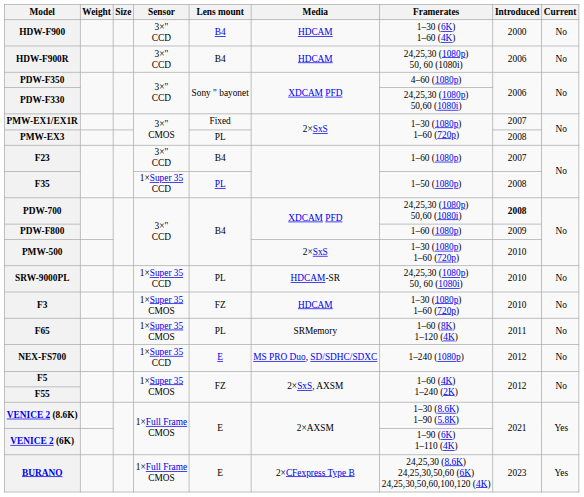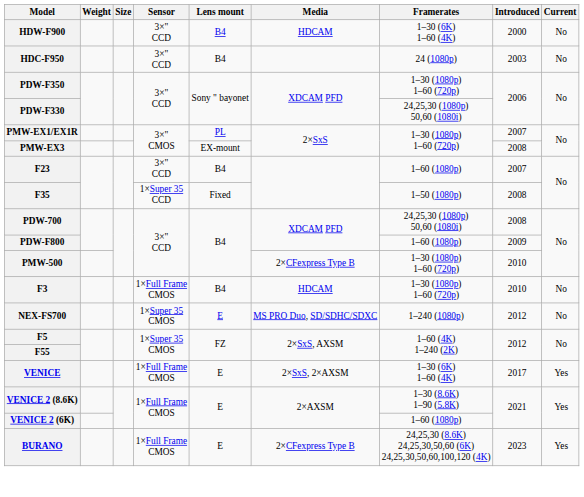+ row: HDC-F950 | 3×" CCD | B4 | 24 (1080p) | 2003 | No
- row: HDW-F900R | 3×" CCD | B4 | HDCAM | 24,25,30 (1080p) 50, 60 (1080i) | 2006 | No
PDW-F350 | Framerates: 4–60 (1080p) -> 1–30 (1080p) 1–60 (720p)
PMW-EX1/EX1R | Lens mount: Fixed -> PL
PMW-EX3 | Lens mount: PL -> EX-mount
F35 | Lens mount: PL -> Fixed
PDW-700 | Introduced: bold -> normal
PMW-500 | Media: 2×SxS -> 2×CFexpress Type B
- row: SRW-9000PL | 1×Super 35 CCD | PL | HDCAM-SR | 24,25,30 (1080p) 50, 60 (1080i) | 2010 | No
F3 | Sensor: 1×Super 35 CMOS -> 1×Full Frame CMOS
F3 | Lens mount: FZ -> B4
- row: F65 | 1×Super 35 CMOS | PL | SRMemory | 1–60 (8K) 1–120 (4K) | 2011 | No
NEX-FS700 | Sensor: 1×Super 35 CCD -> 1×Super 35 CMOS
+ row: VENICE | 1×Full Frame CMOS | E | 2×SxS, 2×AXSM | 1–30 (6K) 1–60 (4K) | 2017 | Yes
VENICE 2 (6K) | Framerates: 1–90 (6K) 1–110 (4K) -> 1–60 (1080p)
